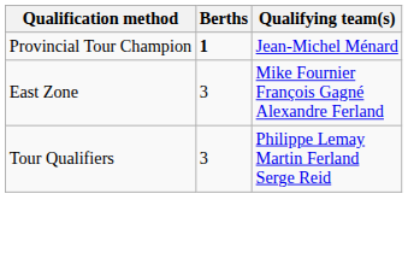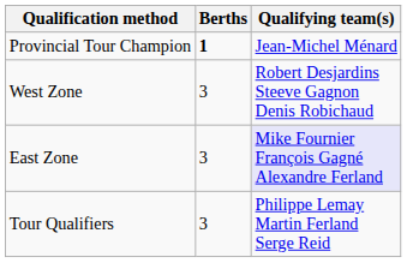+ row: West Zone | 3 | Robert Desjardins Steeve Gagnon Denis Robichaud
East Zone | Qualifying team(s): no background -> lavender background
